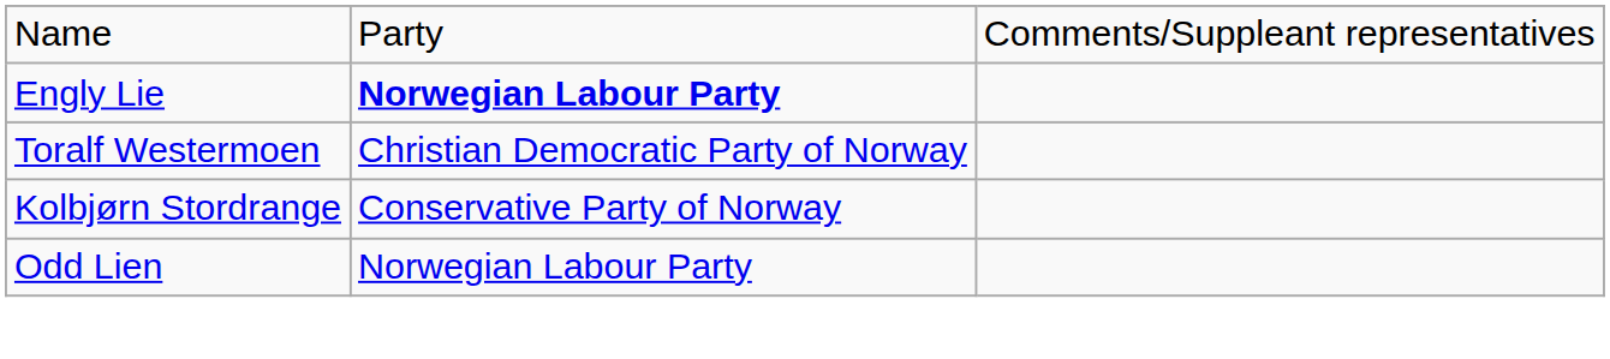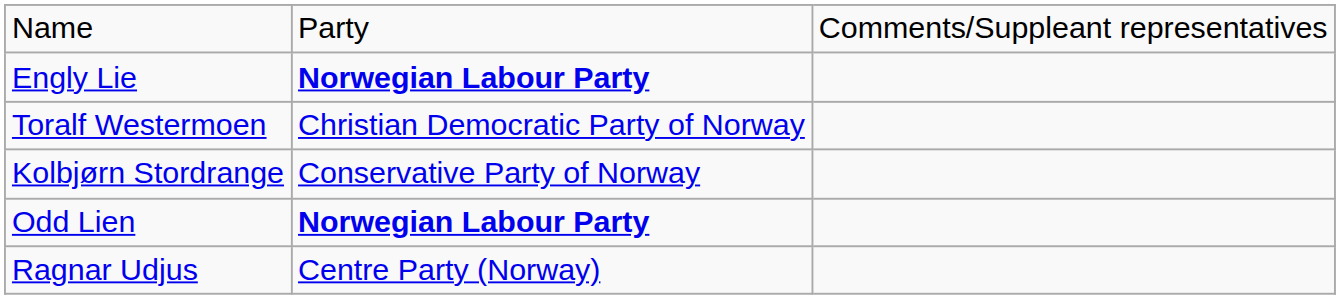Odd Lien | column 2: normal -> bold
+ row: Ragnar Udjus | Centre Party (Norway)
